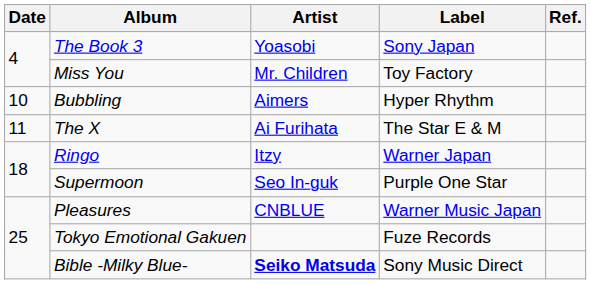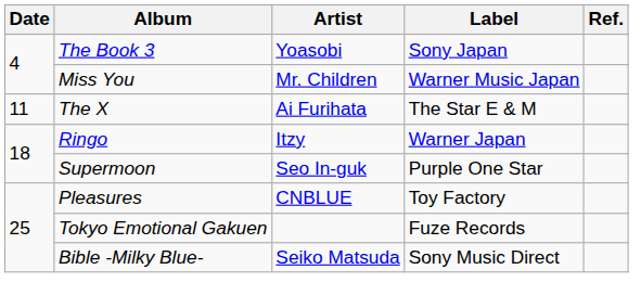Miss You | Label: Toy Factory -> Warner Music Japan
- row: 10 | Bubbling | Aimers | Hyper Rhythm
Pleasures | Label: Warner Music Japan -> Toy Factory
Bible -Milky Blue- | Artist: bold -> normal
